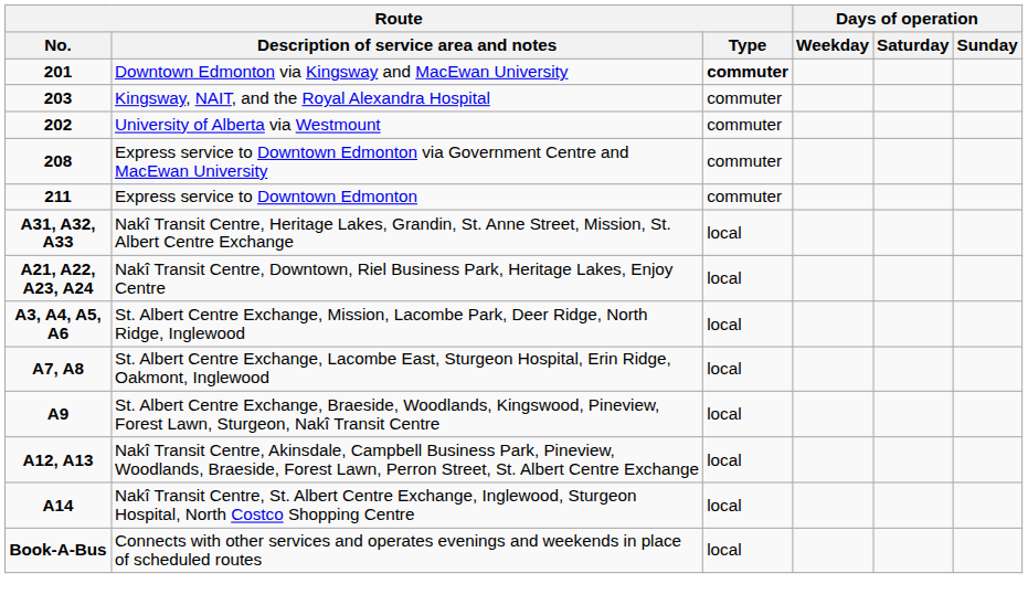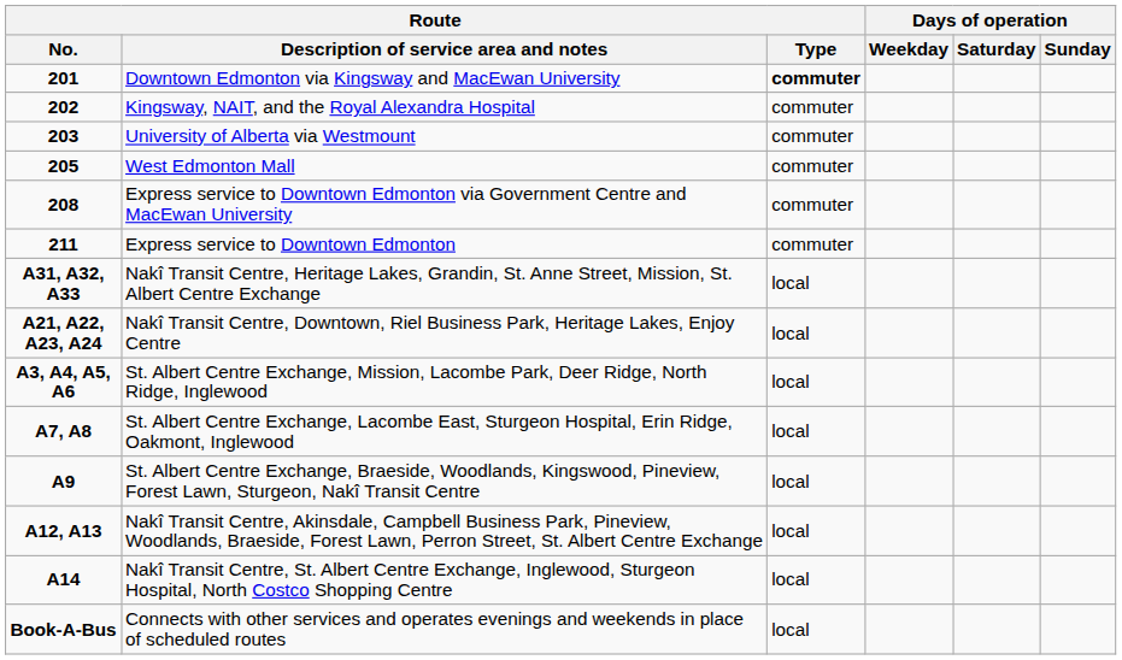Kingsway, NAIT, and the Royal Alexandra Hospital | Route / No.: 203 -> 202
University of Alberta via Westmount | Route / No.: 202 -> 203
+ row: 205 | West Edmonton Mall | commuter
